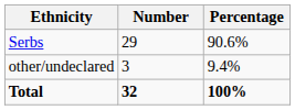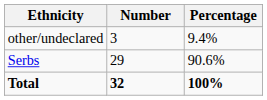rows swapped: Serbs <-> other/undeclared
